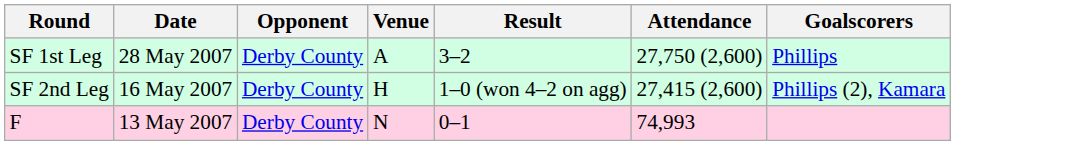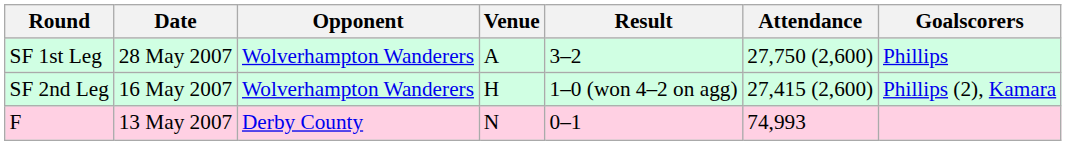SF 1st Leg | Opponent: Derby County -> Wolverhampton Wanderers
SF 2nd Leg | Opponent: Derby County -> Wolverhampton Wanderers
